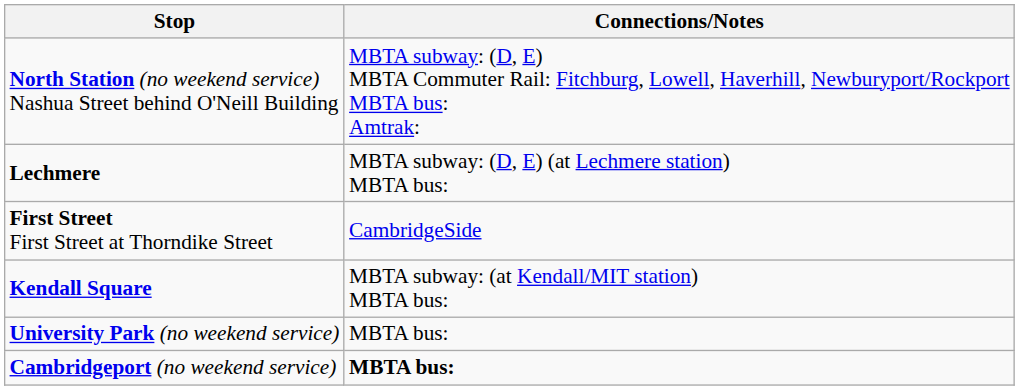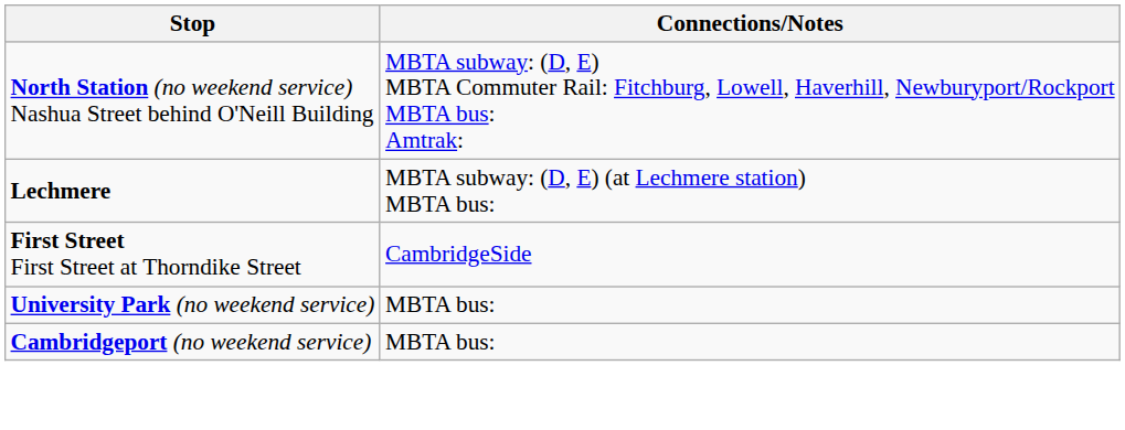- row: Kendall Square | MBTA subway: (at Kendall/MIT station) MBTA bus:
Cambridgeport (no weekend service) | Connections/Notes: bold -> normal
